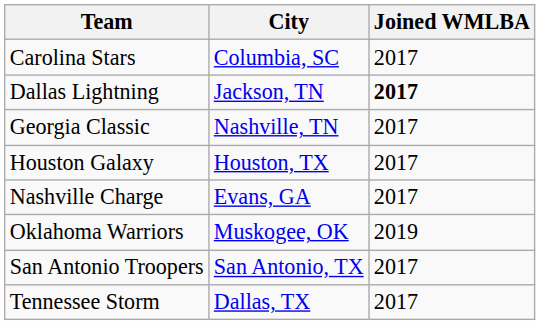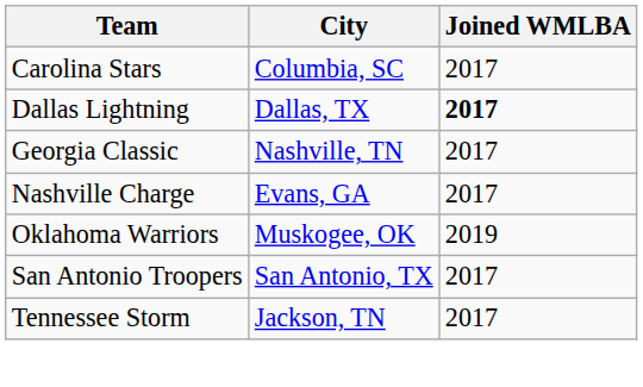Dallas Lightning | City: Jackson, TN -> Dallas, TX
- row: Houston Galaxy | Houston, TX | 2017
Tennessee Storm | City: Dallas, TX -> Jackson, TN
